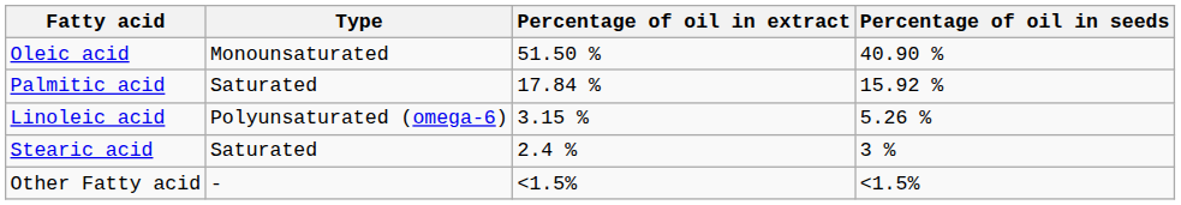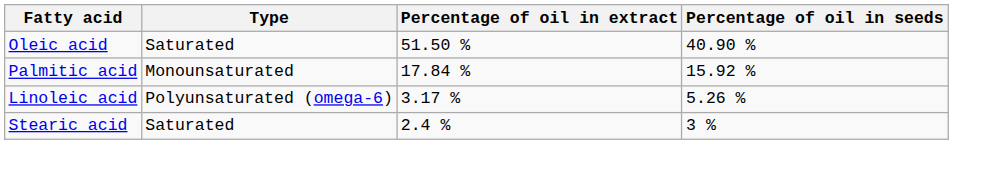Oleic acid | Type: Monounsaturated -> Saturated
Palmitic acid | Type: Saturated -> Monounsaturated
Linoleic acid | Percentage of oil in extract: 3.15 % -> 3.17 %
- row: Other Fatty acid | - | <1.5% | <1.5%
